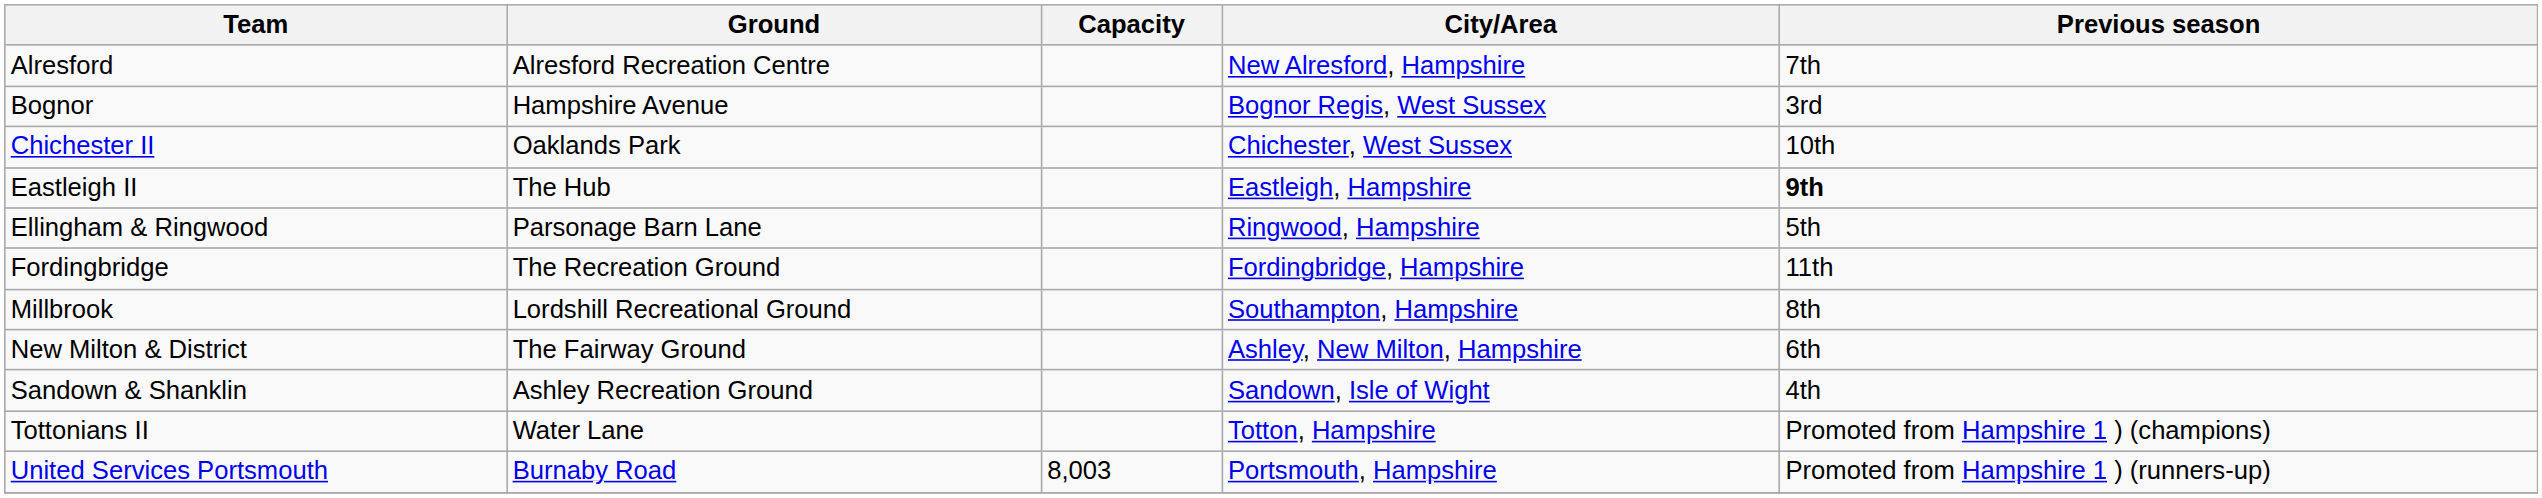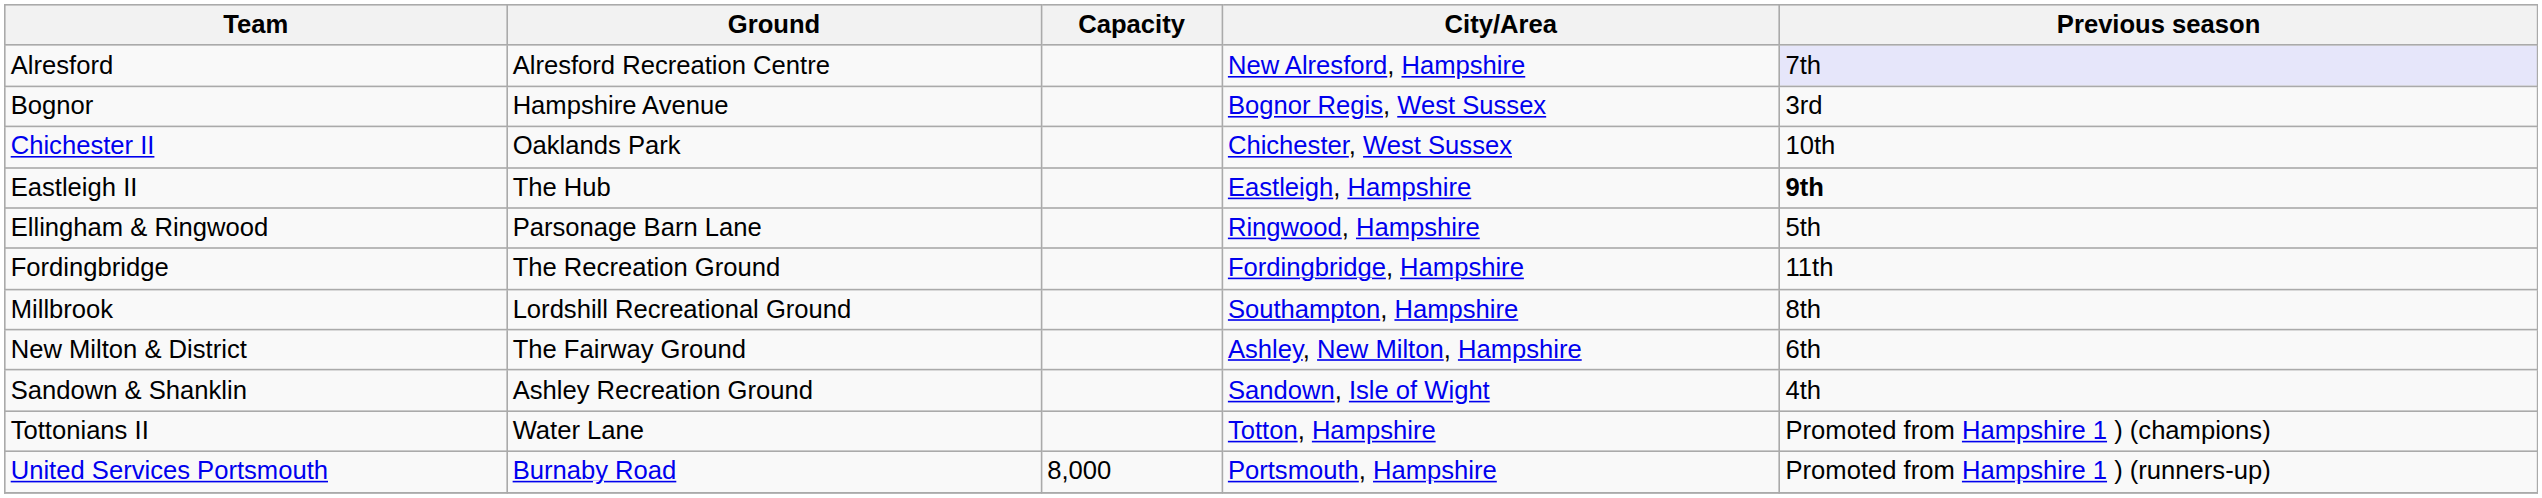Alresford | Previous season: no background -> lavender background
United Services Portsmouth | Capacity: 8,003 -> 8,000
